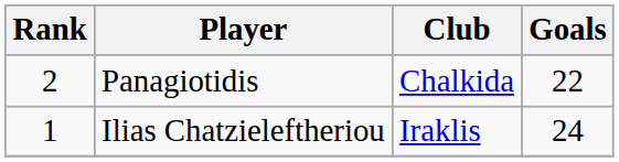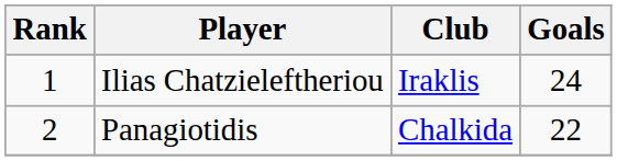rows swapped: Ilias Chatzieleftheriou <-> Panagiotidis
